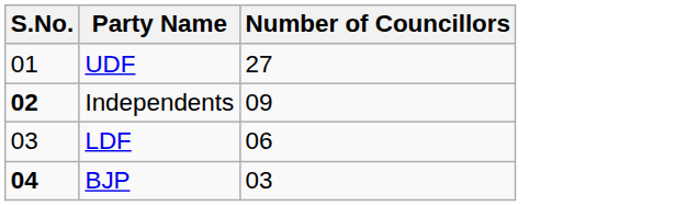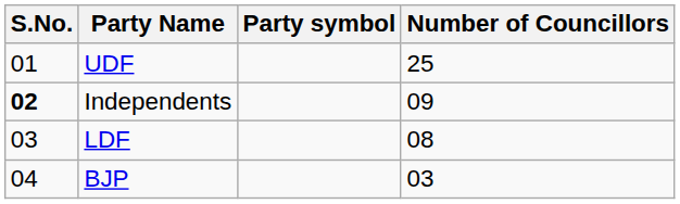+ column: Party symbol
UDF | Number of Councillors: 27 -> 25
LDF | Number of Councillors: 06 -> 08
BJP | S.No.: bold -> normal
